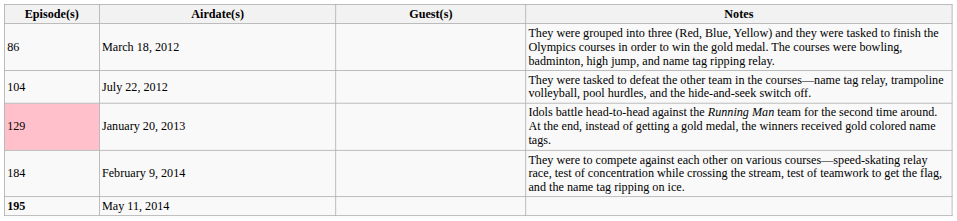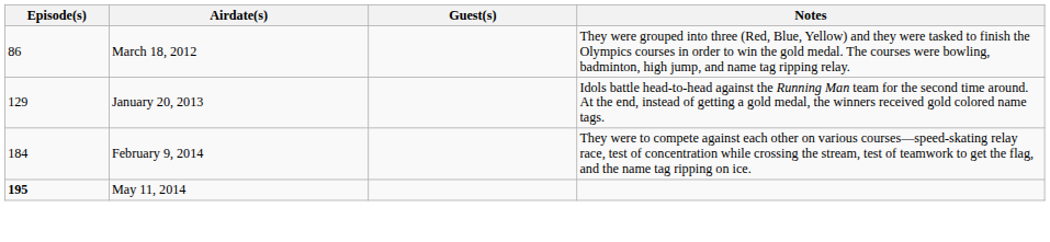- row: 104 | July 22, 2012 | They were tasked to defeat the other team in the courses—name tag relay, trampoline volleyball, pool hurdles, and the hide-and-seek switch off.
January 20, 2013 | Episode(s): pink background -> no background
